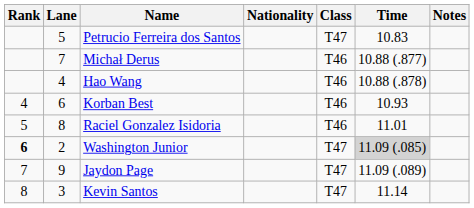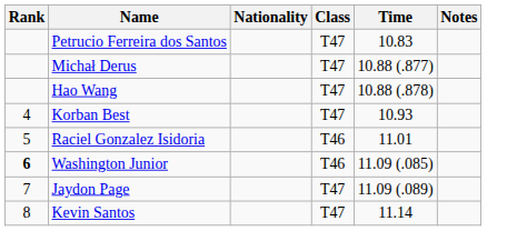- column: Lane | 5 | 7 | 4 | 6 | 8 | 2 | 9 | 3
Michał Derus | Class: T46 -> T47
Hao Wang | Class: T46 -> T47
Korban Best | Class: T46 -> T47
Washington Junior | Class: T47 -> T46
Washington Junior | Time: lightgrey background -> no background
